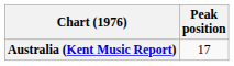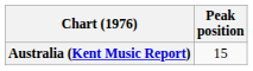Australia (Kent Music Report) | Peak position: 17 -> 15
